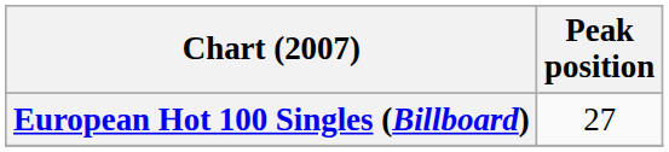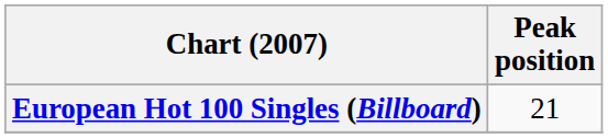European Hot 100 Singles (Billboard) | Peak position: 27 -> 21
